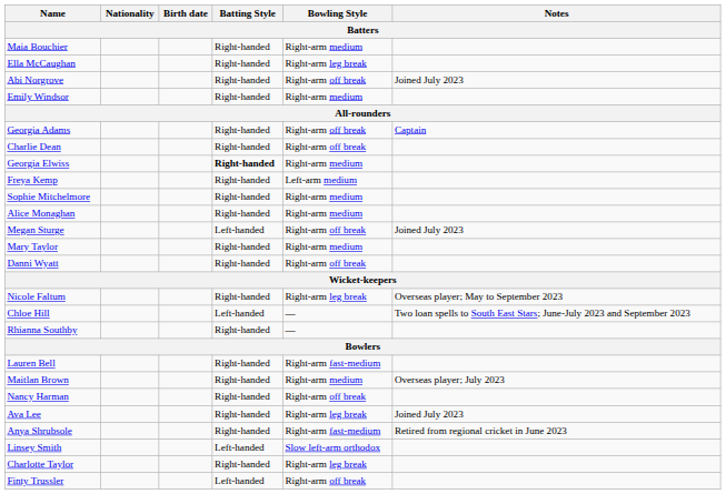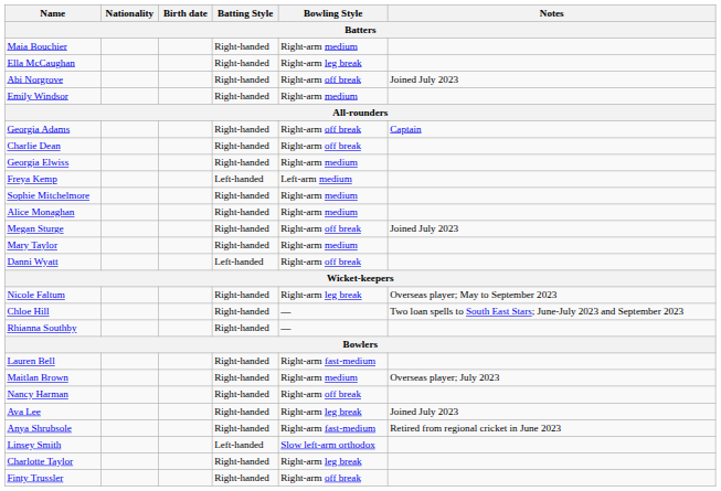Georgia Elwiss | Batting Style: bold -> normal
Freya Kemp | Batting Style: Right-handed -> Left-handed
Megan Sturge | Batting Style: Left-handed -> Right-handed
Danni Wyatt | Batting Style: Right-handed -> Left-handed
Chloe Hill | Batting Style: Left-handed -> Right-handed
Finty Trussler | Batting Style: Left-handed -> Right-handed
